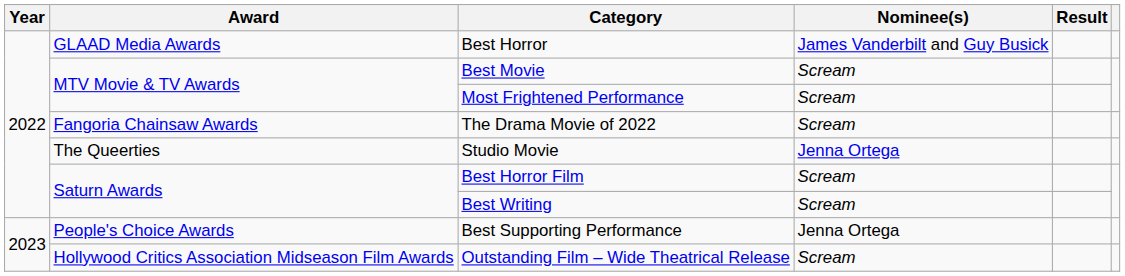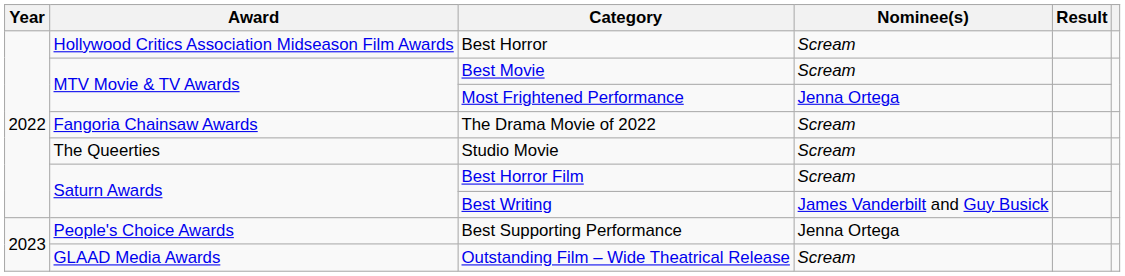Best Horror | Award: GLAAD Media Awards -> Hollywood Critics Association Midseason Film Awards
Best Horror | Nominee(s): James Vanderbilt and Guy Busick -> Scream
Most Frightened Performance | Nominee(s): Scream -> Jenna Ortega
Studio Movie | Nominee(s): Jenna Ortega -> Scream
Best Writing | Nominee(s): Scream -> James Vanderbilt and Guy Busick
Outstanding Film – Wide Theatrical Release | Award: Hollywood Critics Association Midseason Film Awards -> GLAAD Media Awards
